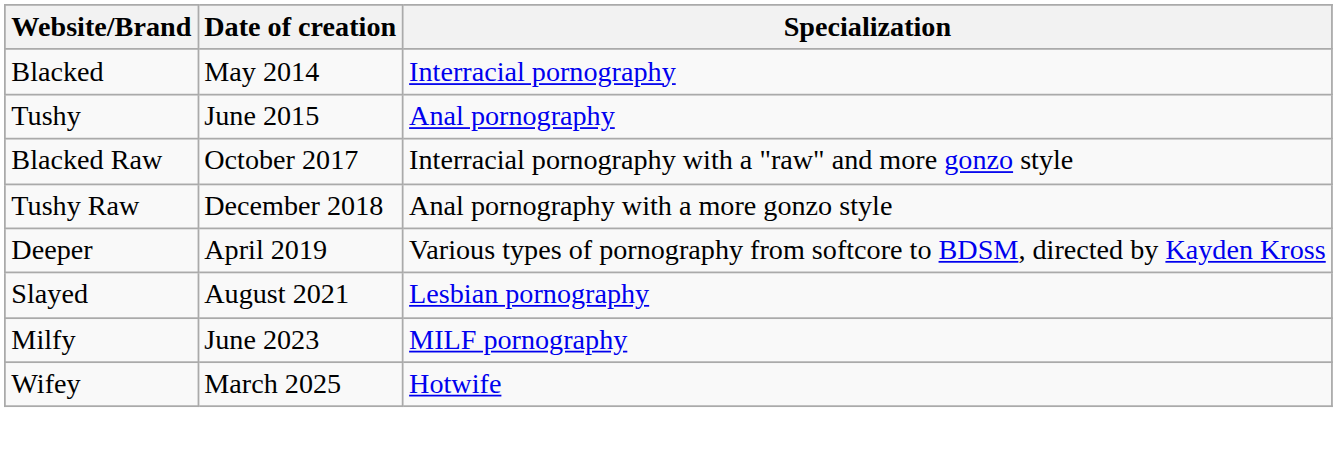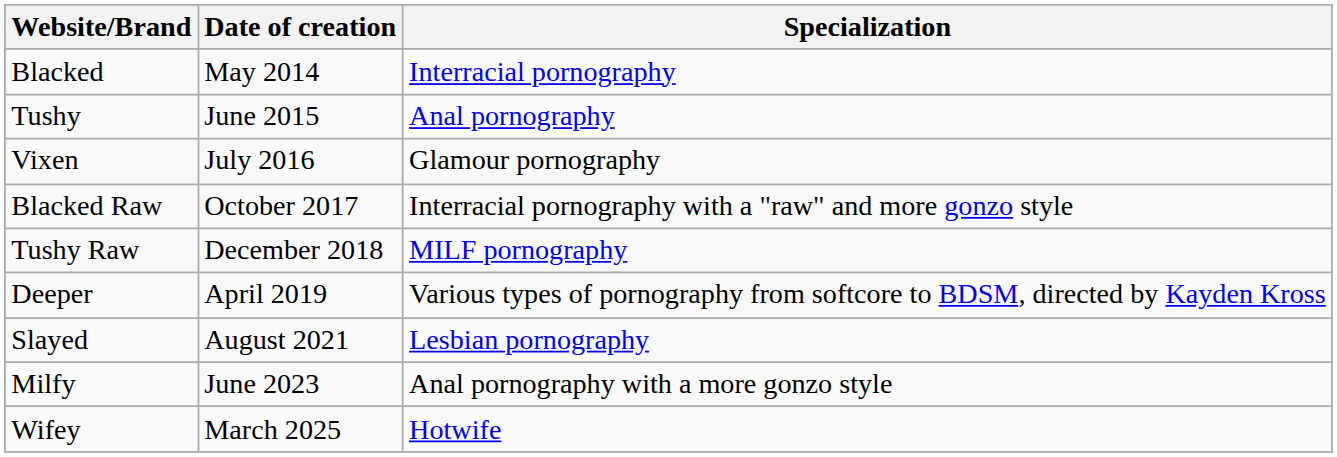+ row: Vixen | July 2016 | Glamour pornography
Tushy Raw | Specialization: Anal pornography with a more gonzo style -> MILF pornography
Milfy | Specialization: MILF pornography -> Anal pornography with a more gonzo style
